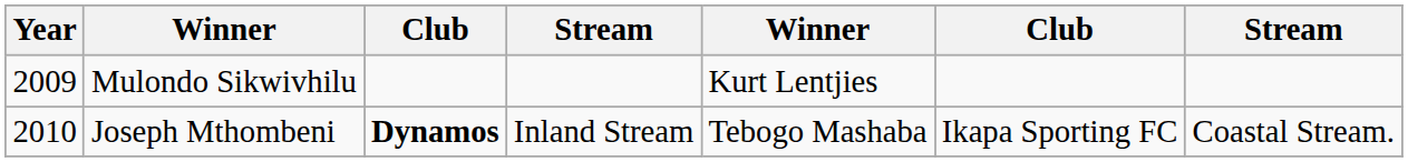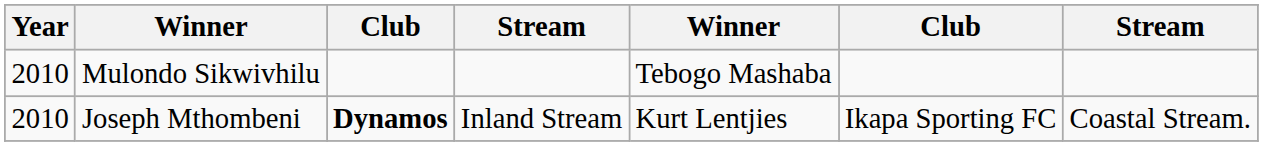Mulondo Sikwivhilu | Year: 2009 -> 2010
Mulondo Sikwivhilu | column 5: Kurt Lentjies -> Tebogo Mashaba
Joseph Mthombeni | column 5: Tebogo Mashaba -> Kurt Lentjies
